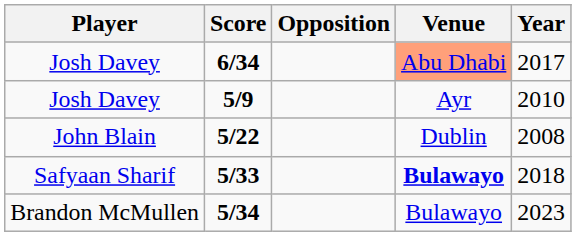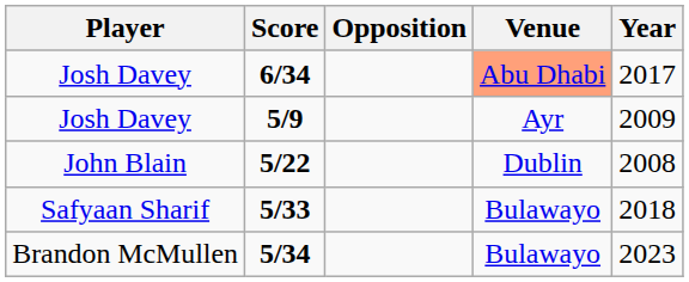5/9 | Year: 2010 -> 2009
5/33 | Venue: bold -> normal
